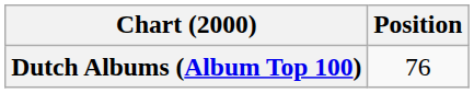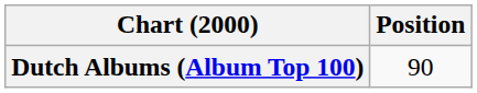Dutch Albums (Album Top 100) | Position: 76 -> 90
